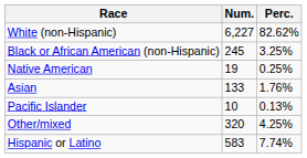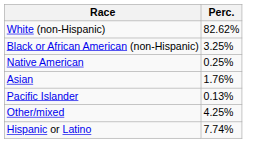- column: Num. | 6,227 | 245 | 19 | 133 | 10 | 320 | 583
